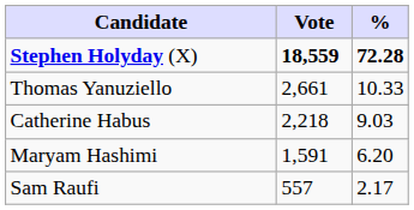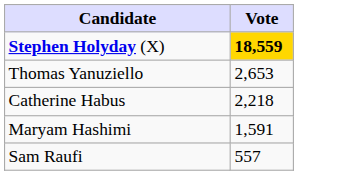- column: % | 72.28 | 10.33 | 9.03 | 6.20 | 2.17
Stephen Holyday (X) | Vote: no background -> gold background
Thomas Yanuziello | Vote: 2,661 -> 2,653
